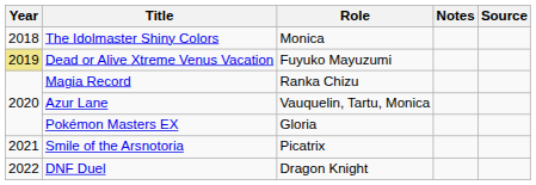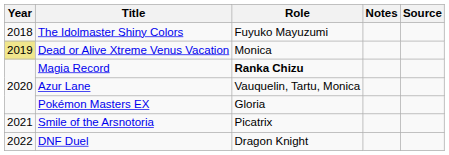The Idolmaster Shiny Colors | Role: Monica -> Fuyuko Mayuzumi
Dead or Alive Xtreme Venus Vacation | Role: Fuyuko Mayuzumi -> Monica
Magia Record | Role: normal -> bold
